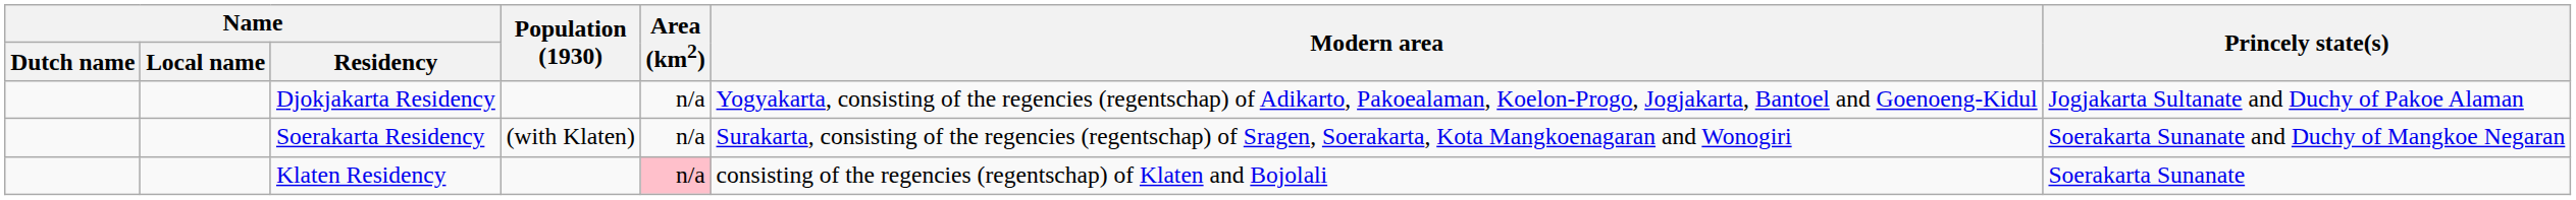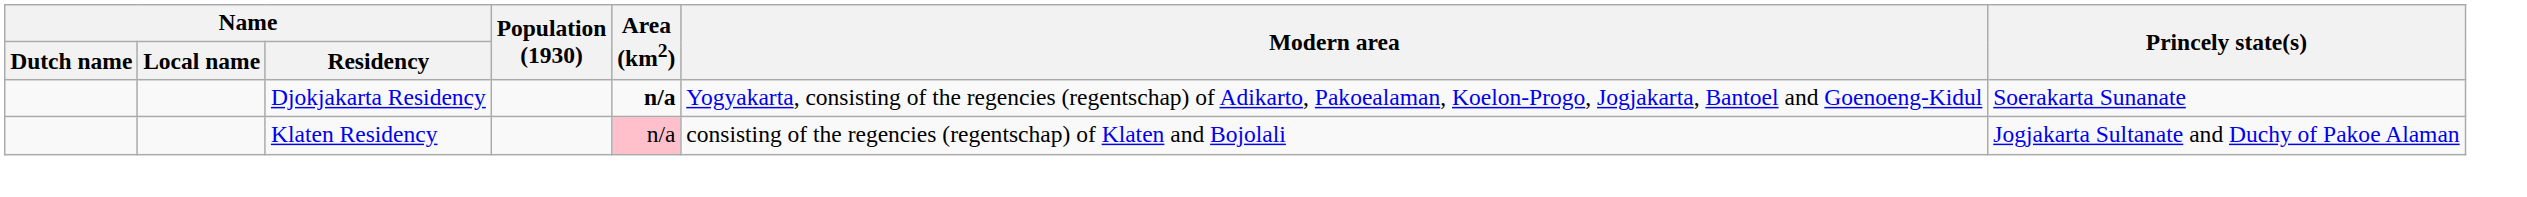Djokjakarta Residency | Area (km2): normal -> bold
Djokjakarta Residency | Princely state(s): Jogjakarta Sultanate and Duchy of Pakoe Alaman -> Soerakarta Sunanate
- row: Soerakarta Residency | (with Klaten) | n/a | Surakarta, consisting of the regencies (regentschap) of Sragen, Soerakarta, Kota Mangkoenagaran and Wonogiri | Soerakarta Sunanate and Duchy of Mangkoe Negaran
Klaten Residency | Princely state(s): Soerakarta Sunanate -> Jogjakarta Sultanate and Duchy of Pakoe Alaman
